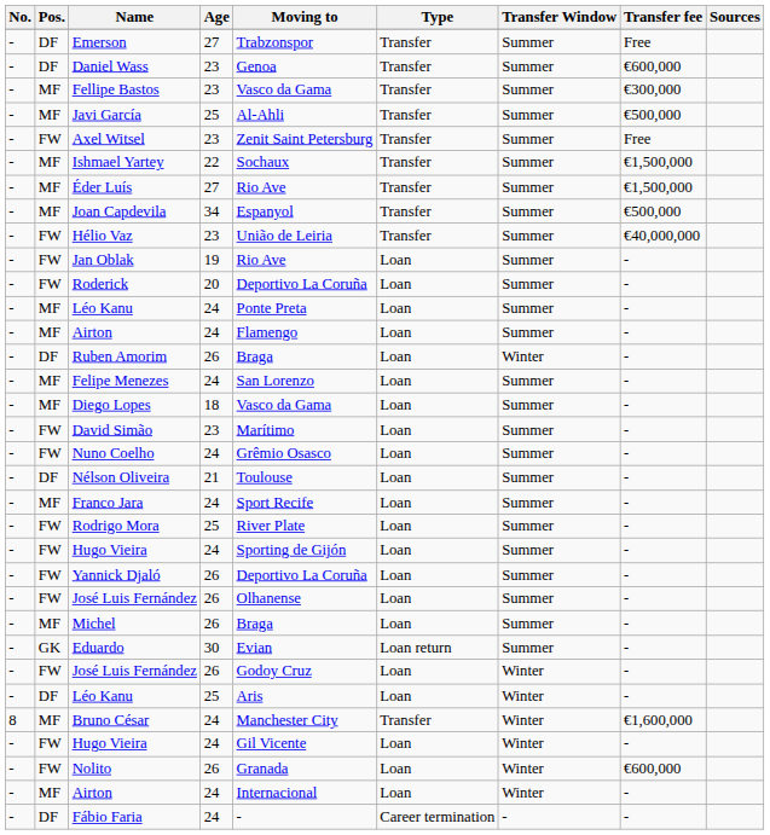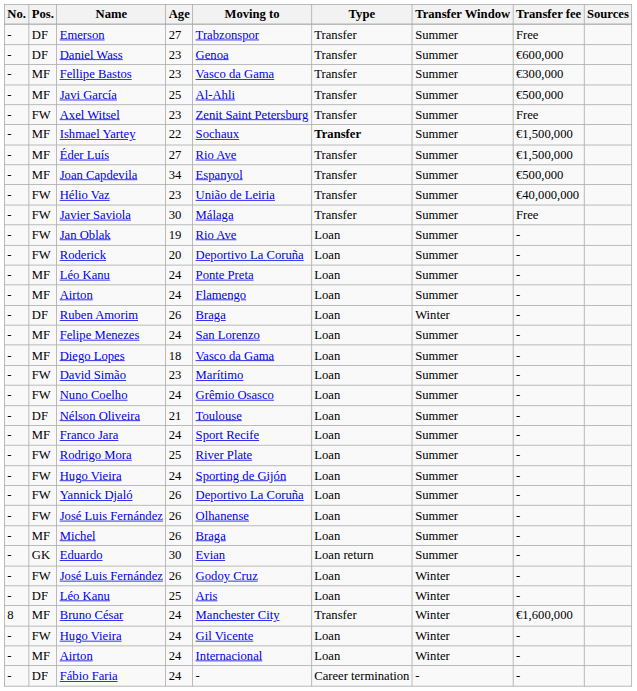Ishmael Yartey | Type: normal -> bold
+ row: - | FW | Javier Saviola | 30 | Málaga | Transfer | Summer | Free
- row: - | FW | Nolito | 26 | Granada | Loan | Winter | €600,000
